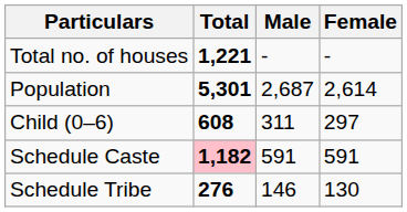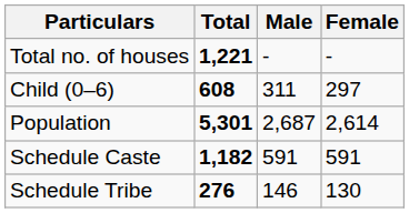rows swapped: Population <-> Child (0–6)
Schedule Caste | Total: pink background -> no background
